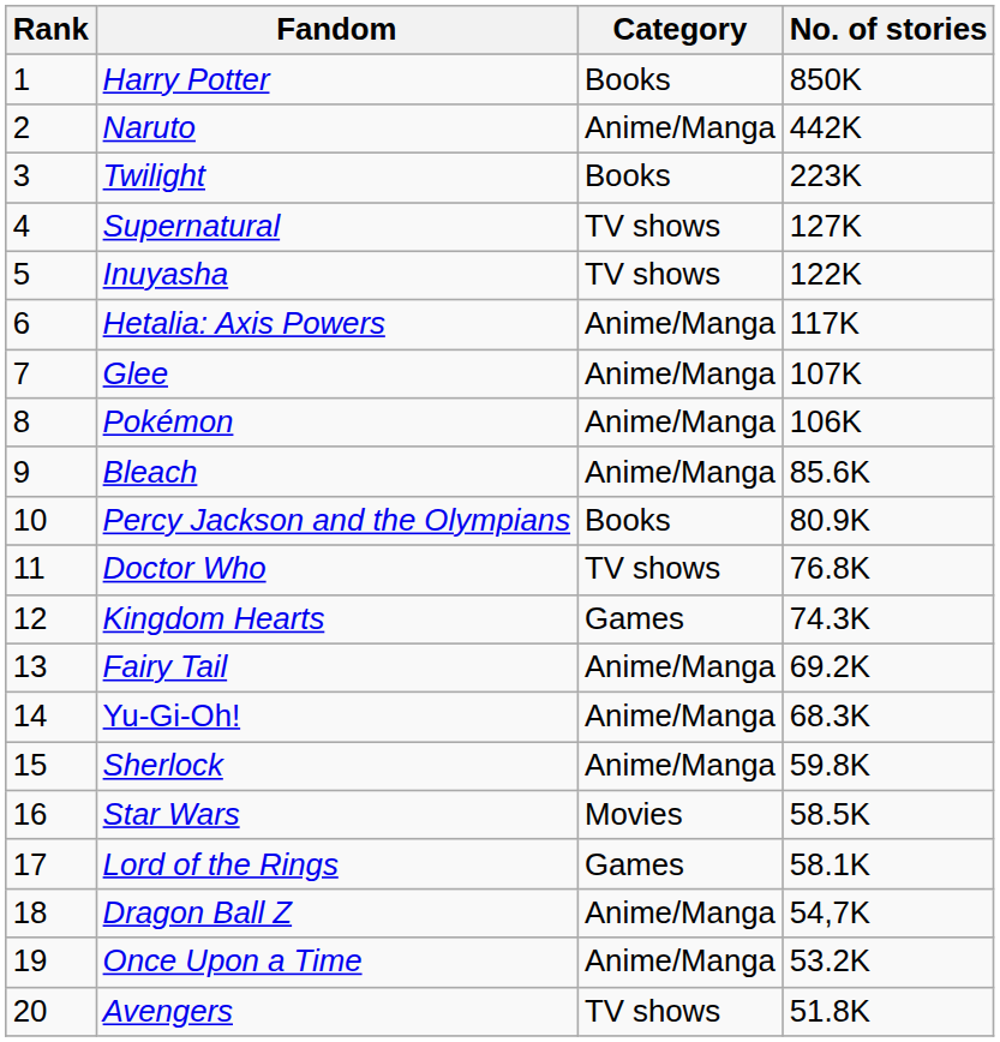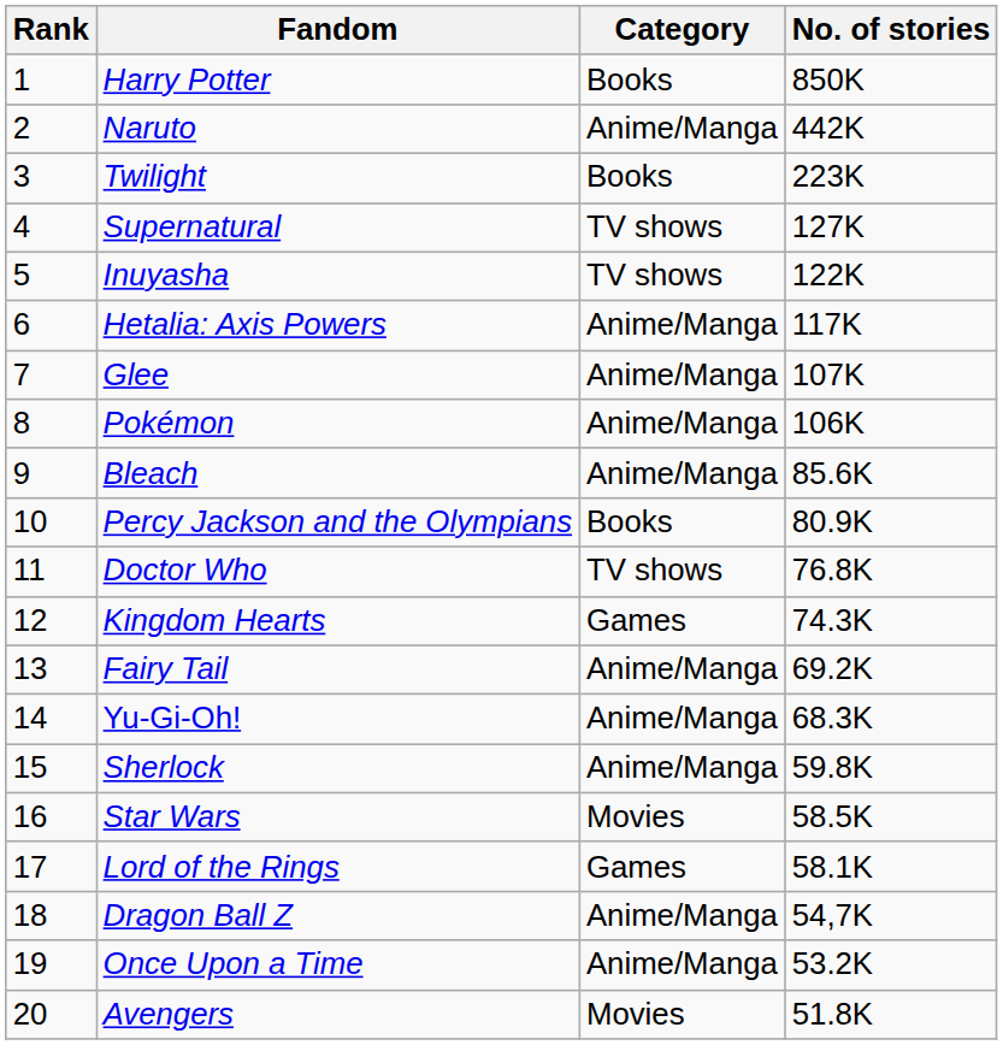Avengers | Category: TV shows -> Movies
